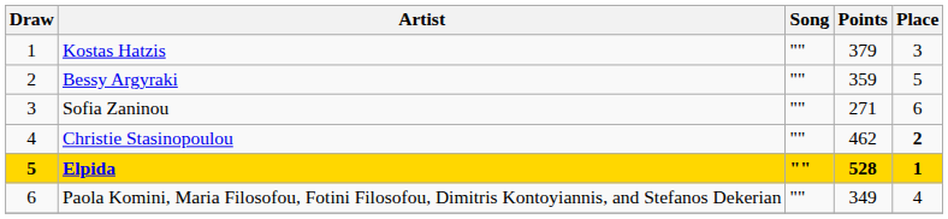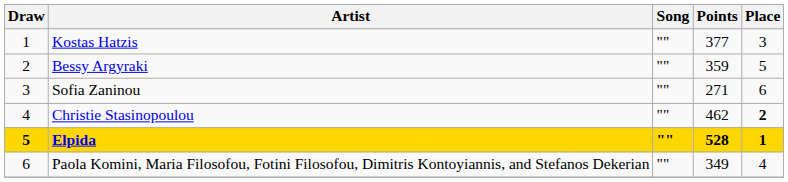Kostas Hatzis | Points: 379 -> 377
